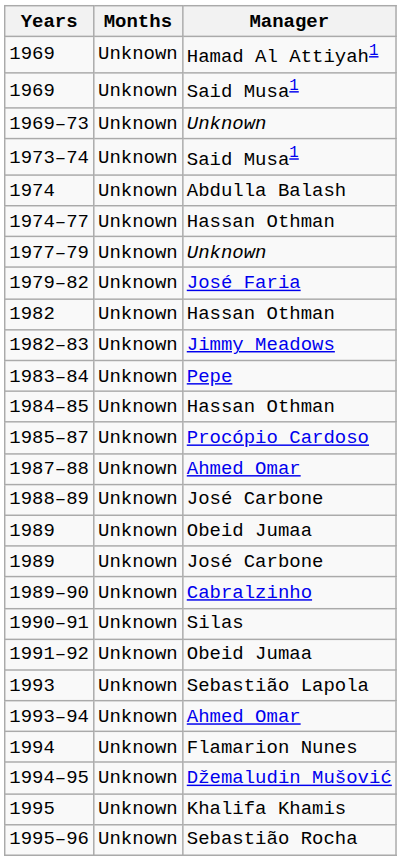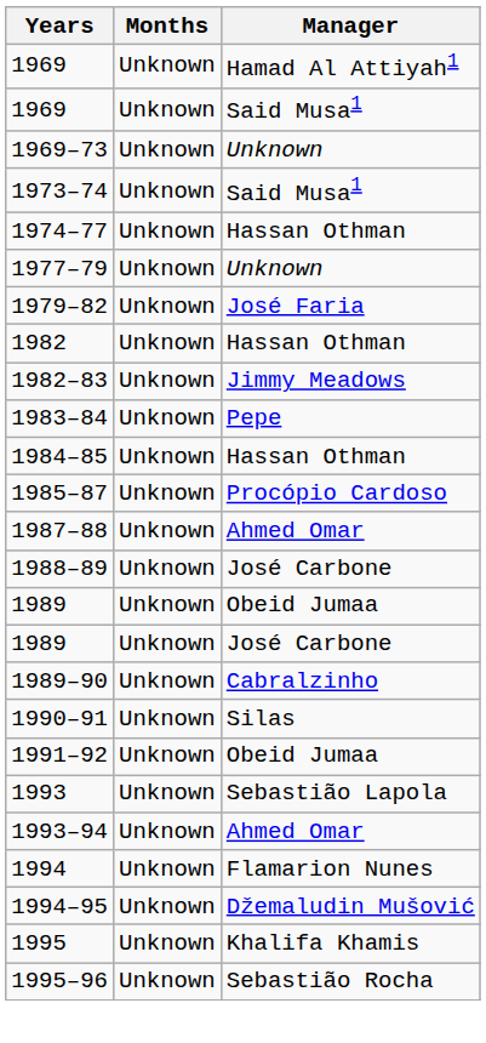- row: 1974 | Unknown | Abdulla Balash
